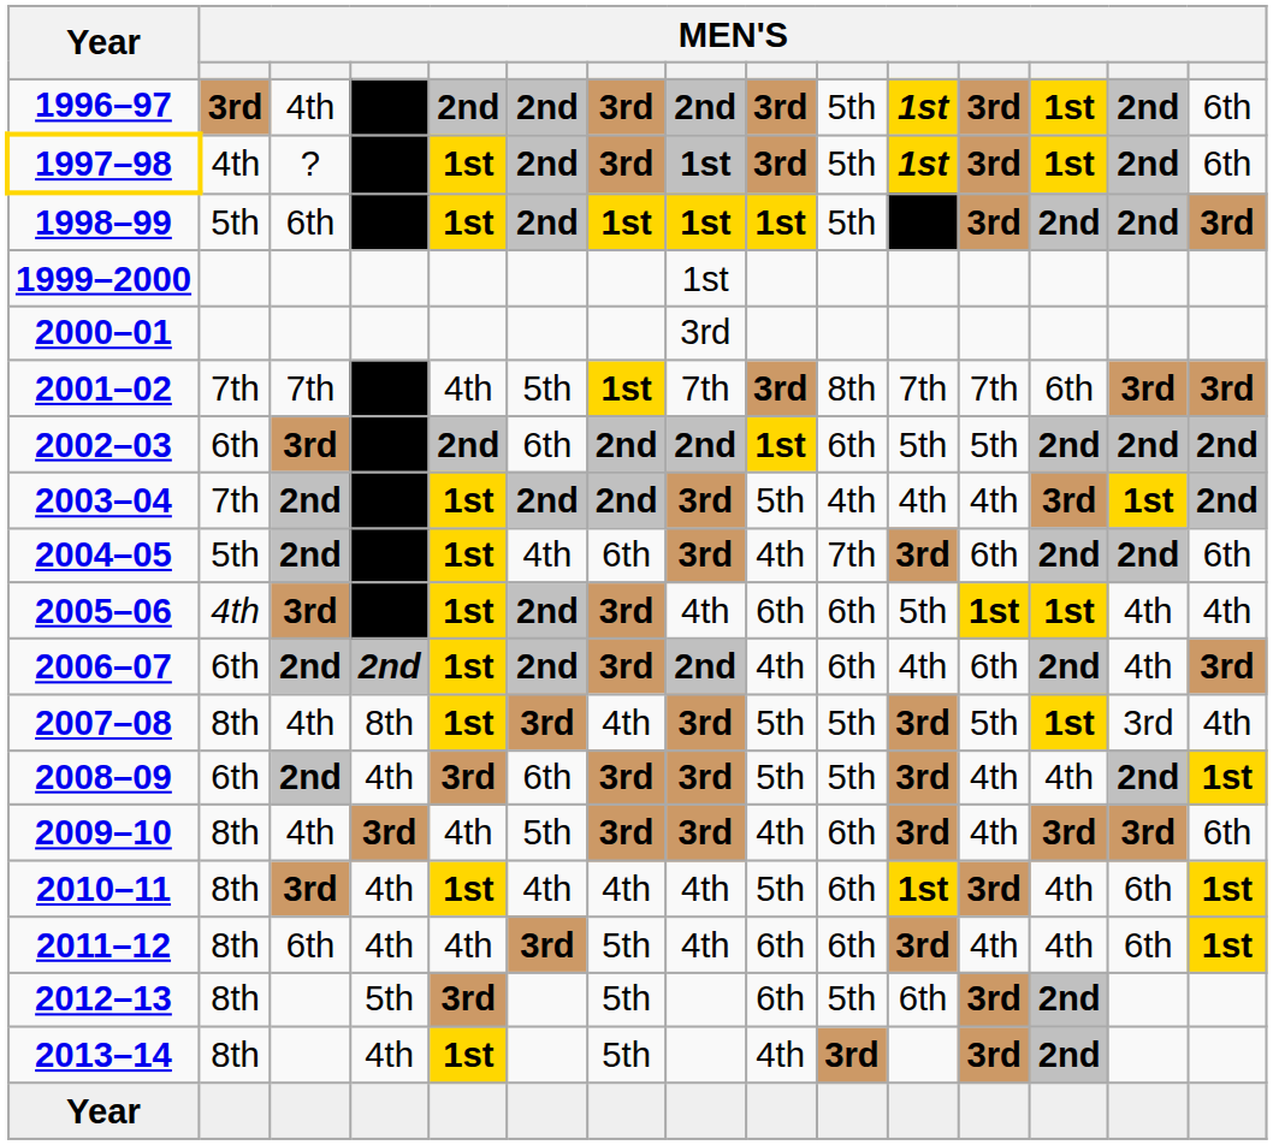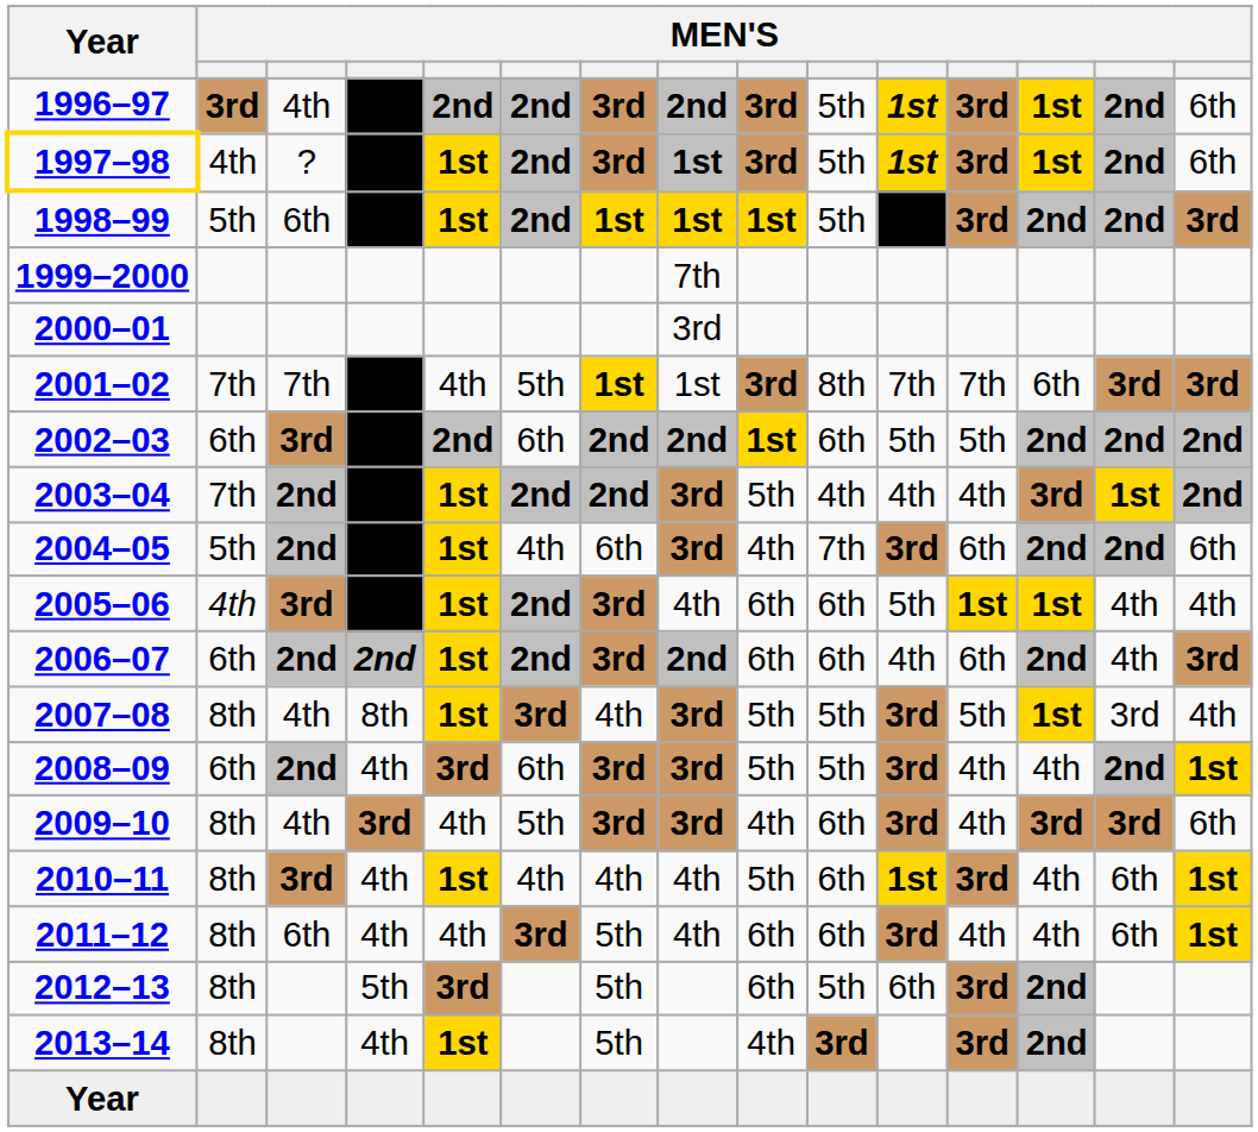1999–2000 | column 8: 1st -> 7th
2001–02 | column 8: 7th -> 1st
2006–07 | column 9: 4th -> 6th
